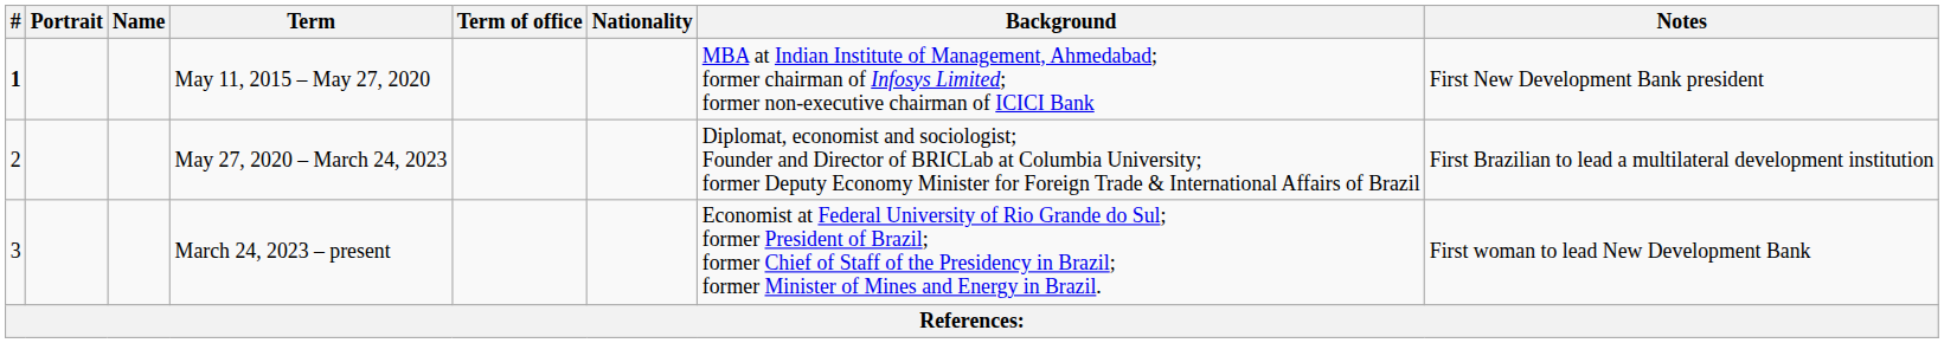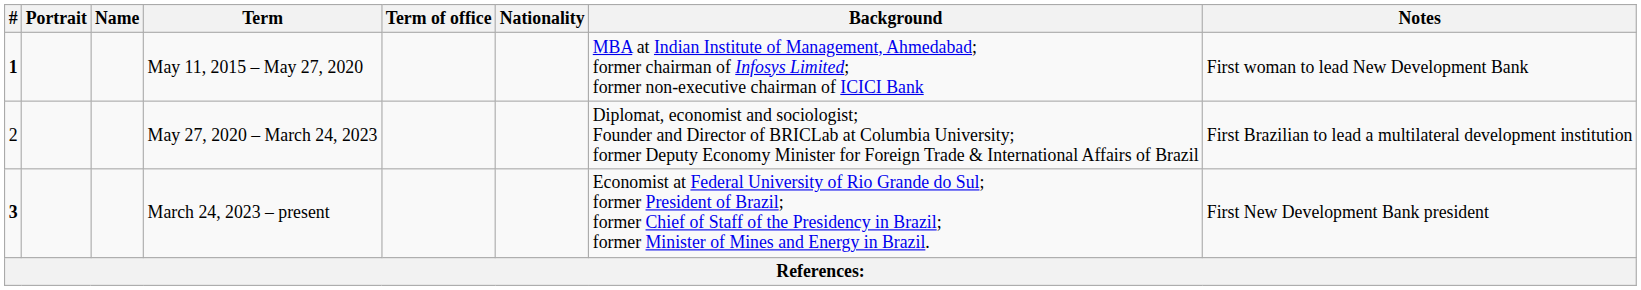May 11, 2015 – May 27, 2020 | Notes: First New Development Bank president -> First woman to lead New Development Bank
March 24, 2023 – present | #: normal -> bold
March 24, 2023 – present | Notes: First woman to lead New Development Bank -> First New Development Bank president
